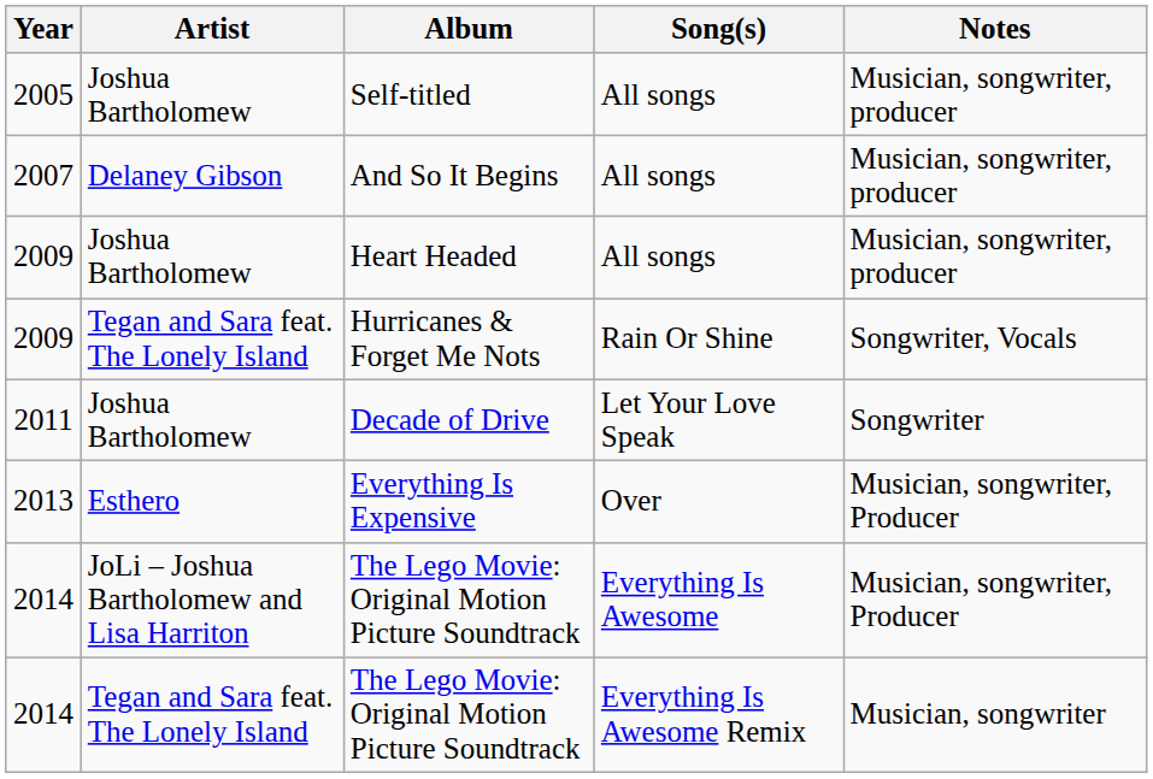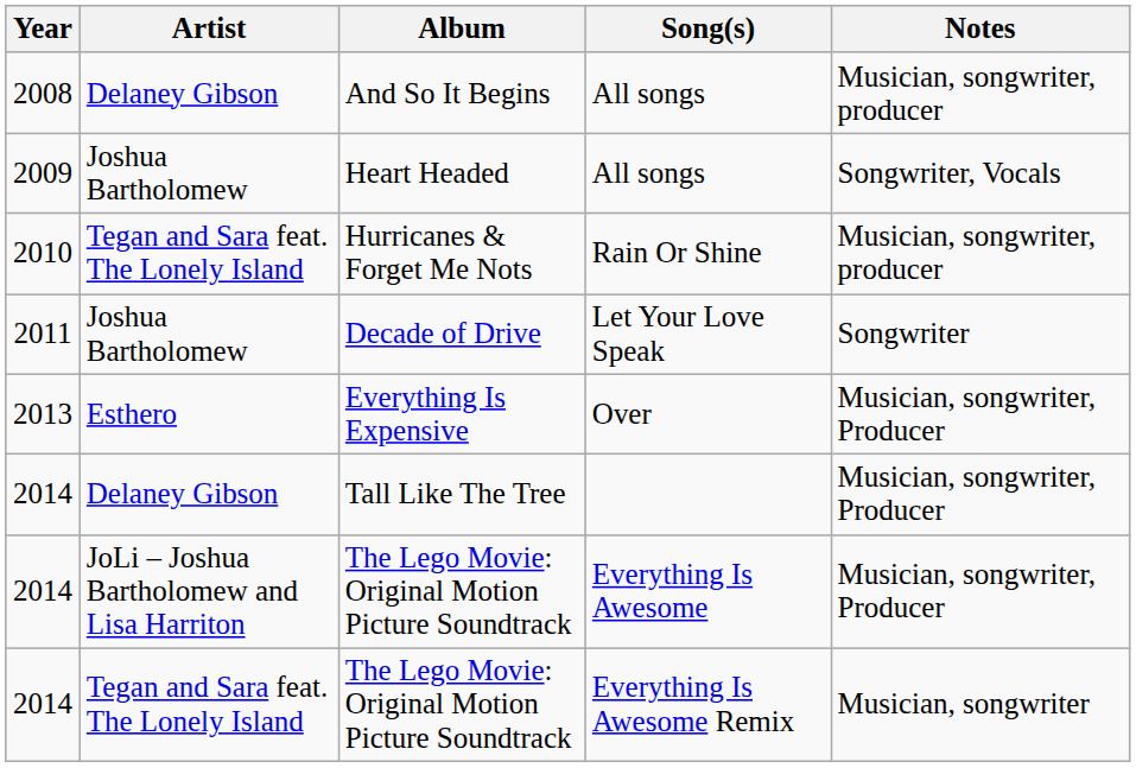- row: 2005 | Joshua Bartholomew | Self-titled | All songs | Musician, songwriter, producer
And So It Begins | Year: 2007 -> 2008
Heart Headed | Notes: Musician, songwriter, producer -> Songwriter, Vocals
Hurricanes & Forget Me Nots | Year: 2009 -> 2010
Hurricanes & Forget Me Nots | Notes: Songwriter, Vocals -> Musician, songwriter, producer
+ row: 2014 | Delaney Gibson | Tall Like The Tree | Musician, songwriter, Producer
